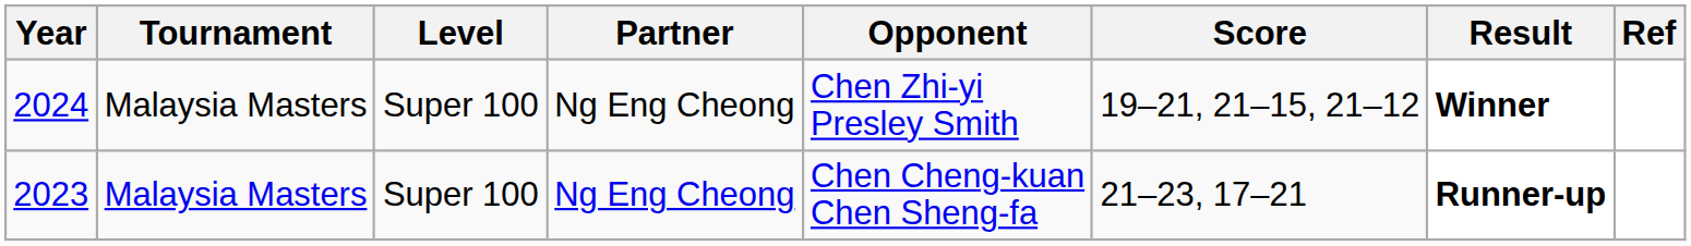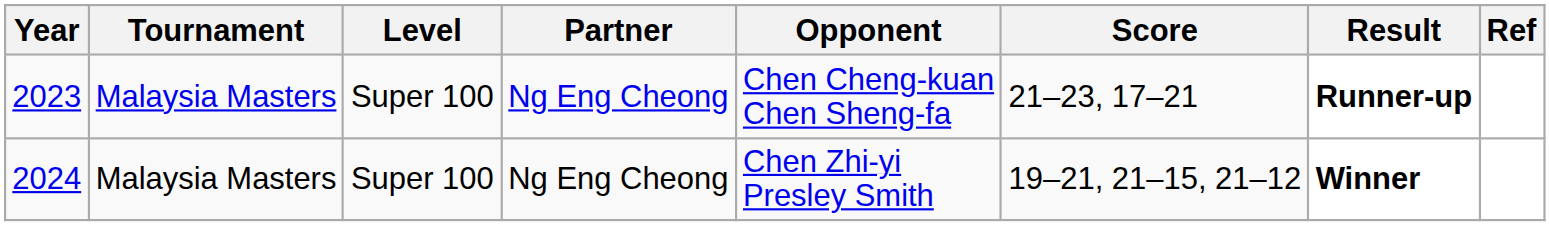rows swapped: 2023 <-> 2024
